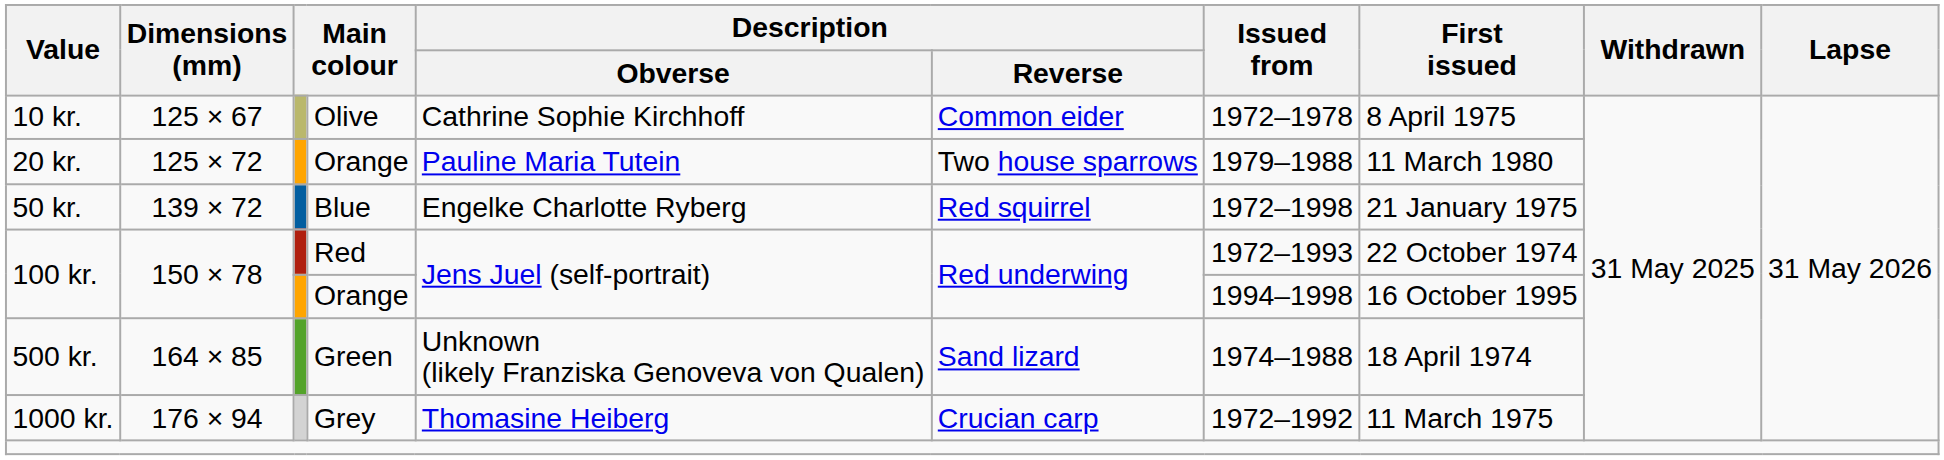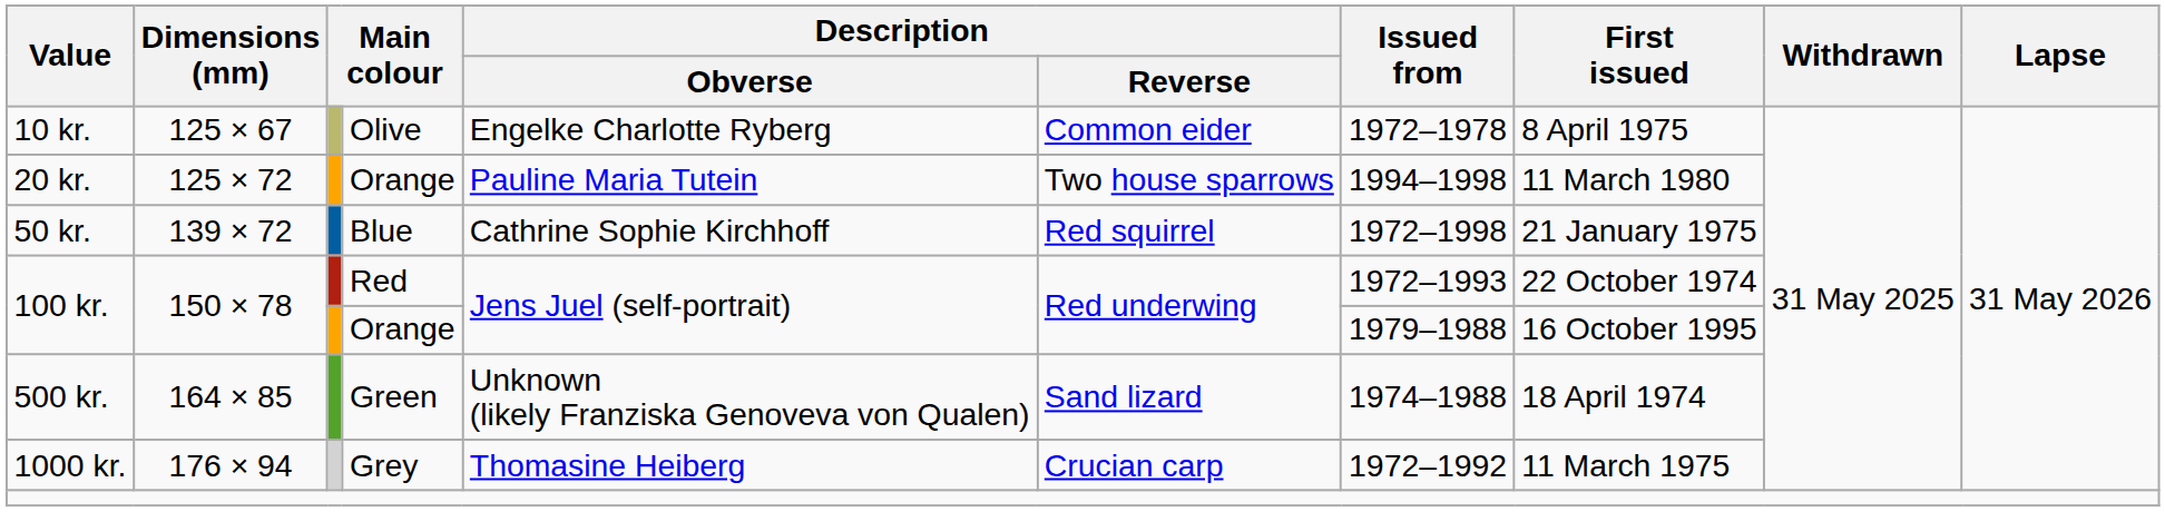10 kr. | Description / Obverse: Cathrine Sophie Kirchhoff -> Engelke Charlotte Ryberg
20 kr. | Issued from: 1979–1988 -> 1994–1998
50 kr. | Description / Obverse: Engelke Charlotte Ryberg -> Cathrine Sophie Kirchhoff
100 kr. / Orange | Issued from: 1994–1998 -> 1979–1988
